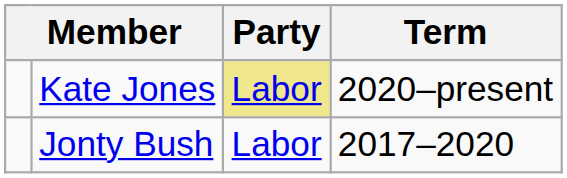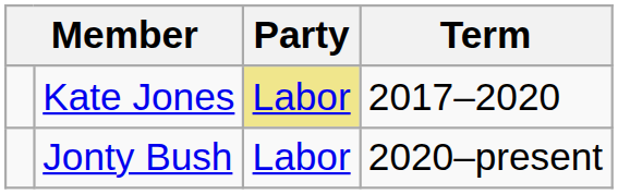Kate Jones | Term: 2020–present -> 2017–2020
Jonty Bush | Term: 2017–2020 -> 2020–present
